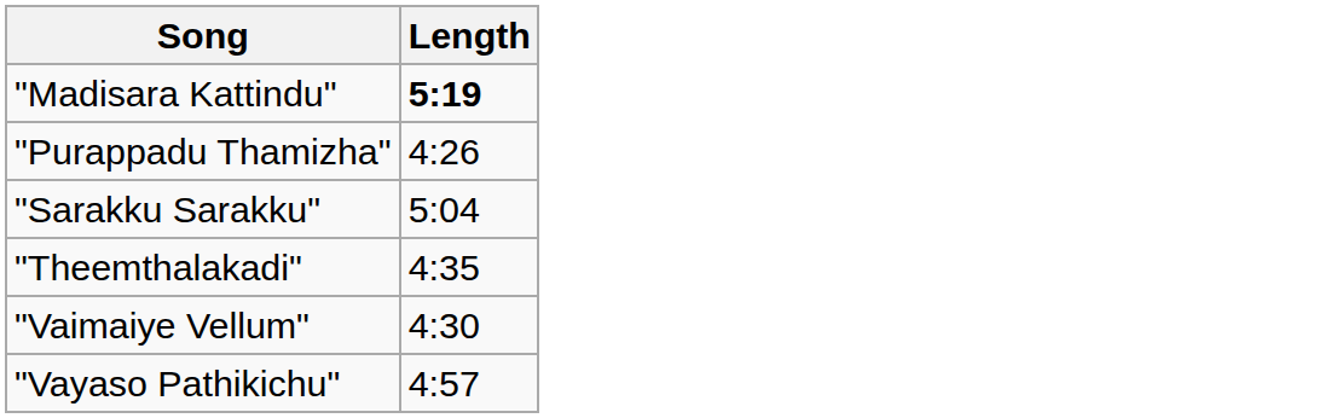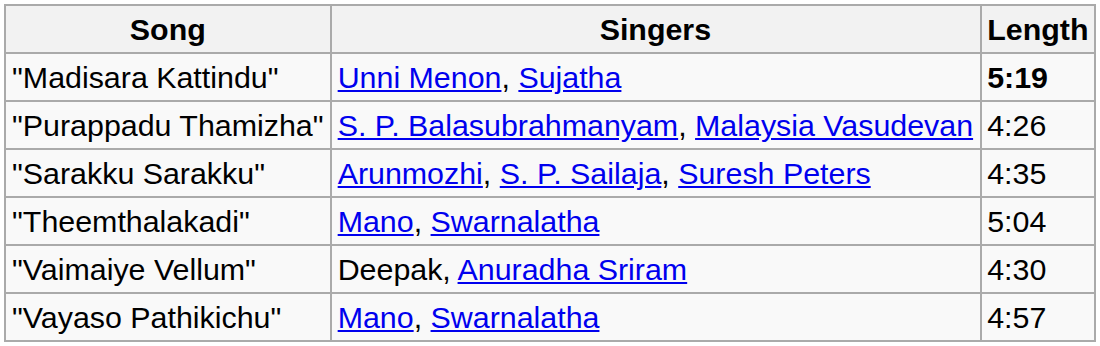+ column: Singers | Unni Menon, Sujatha | S. P. Balasubrahmanyam, Malaysia Vasudevan | Arunmozhi, S. P. Sailaja, Suresh Peters | Mano, Swarnalatha | Deepak, Anuradha Sriram | Mano, Swarnalatha
"Sarakku Sarakku" | Length: 5:04 -> 4:35
"Theemthalakadi" | Length: 4:35 -> 5:04
